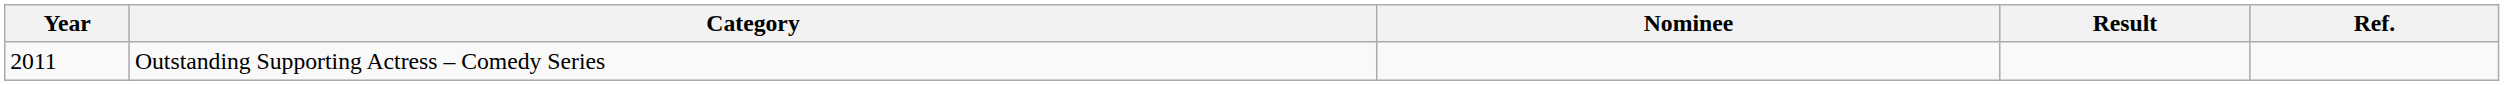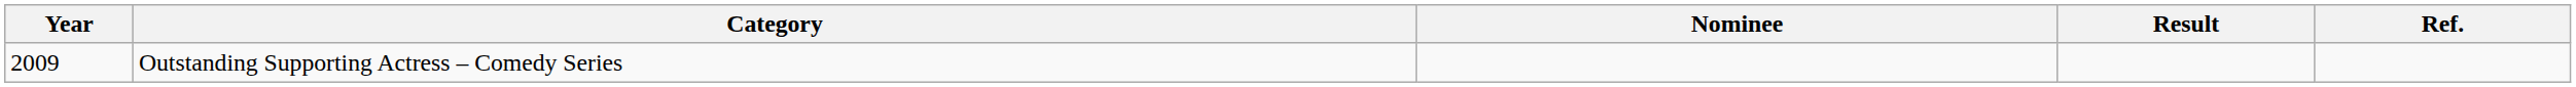Outstanding Supporting Actress – Comedy Series | Year: 2011 -> 2009
